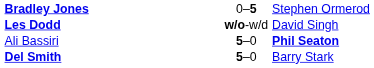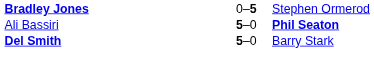- row: Les Dodd | w/o-w/d | David Singh
